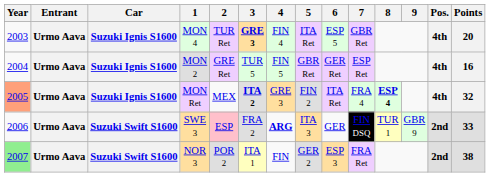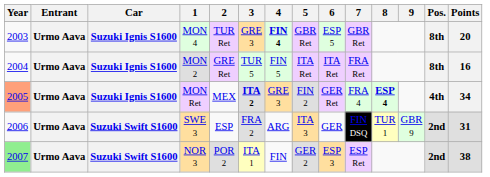MON 4 | 3: bold -> normal
MON 4 | 4: normal -> bold
MON 4 | 5: ITA Ret -> GBR Ret
MON 4 | Pos.: 4th -> 8th
MON 2 | 5: GBR Ret -> ITA Ret
MON 2 | 6: GER Ret -> ITA Ret
MON 2 | 7: ESP Ret -> FRA Ret
MON 2 | Pos.: 4th -> 8th
MON Ret | 6: ITA Ret -> GER Ret
MON Ret | Points: 32 -> 34
SWE 3 | 2: pink background -> no background
SWE 3 | 4: bold -> normal
SWE 3 | Points: 33 -> 31
NOR 3 | 7: FRA Ret -> ESP Ret
